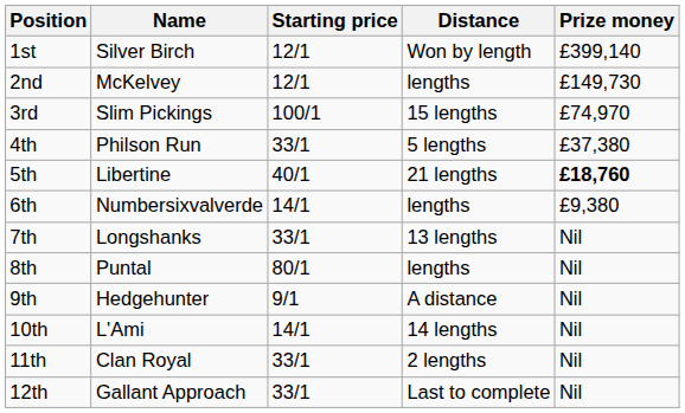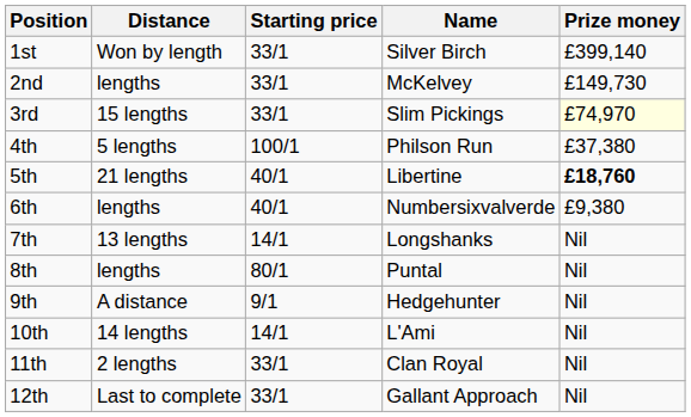columns swapped: Name <-> Distance
1st | Starting price: 12/1 -> 33/1
2nd | Starting price: 12/1 -> 33/1
3rd | Starting price: 100/1 -> 33/1
3rd | Prize money: no background -> lightyellow background
4th | Starting price: 33/1 -> 100/1
6th | Starting price: 14/1 -> 40/1
7th | Starting price: 33/1 -> 14/1
